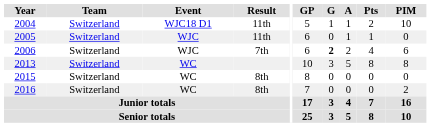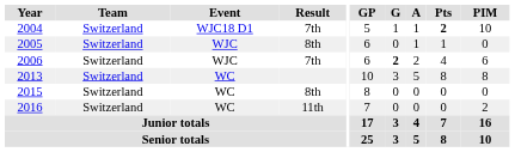2004 | Result: 11th -> 7th
2004 | Pts: normal -> bold
2005 | Result: 11th -> 8th
2016 | Result: 8th -> 11th
